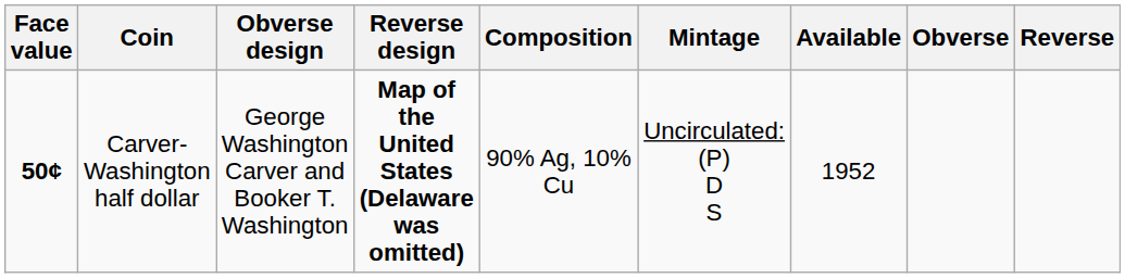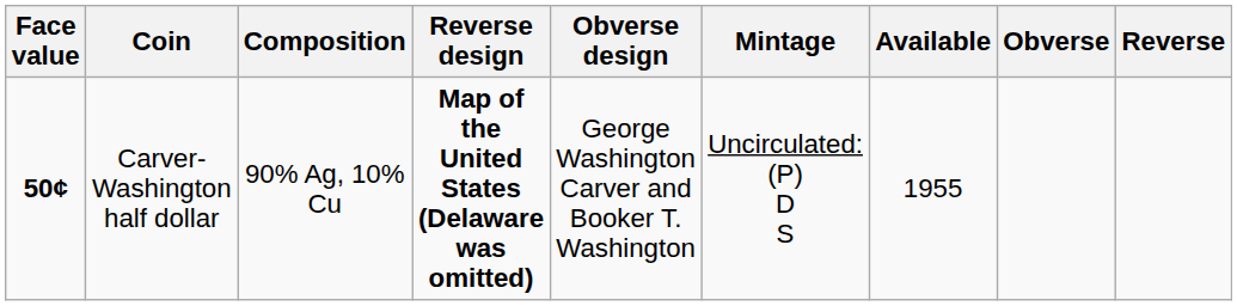columns swapped: Obverse design <-> Composition
Carver-Washington half dollar | Available: 1952 -> 1955
